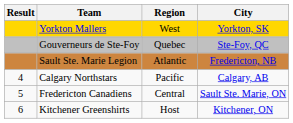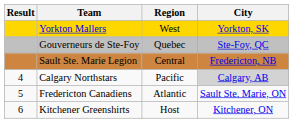Sault Ste. Marie Legion | Region: Atlantic -> Central
Calgary Northstars | City: no background -> lightgrey background
Fredericton Canadiens | Region: Central -> Atlantic
